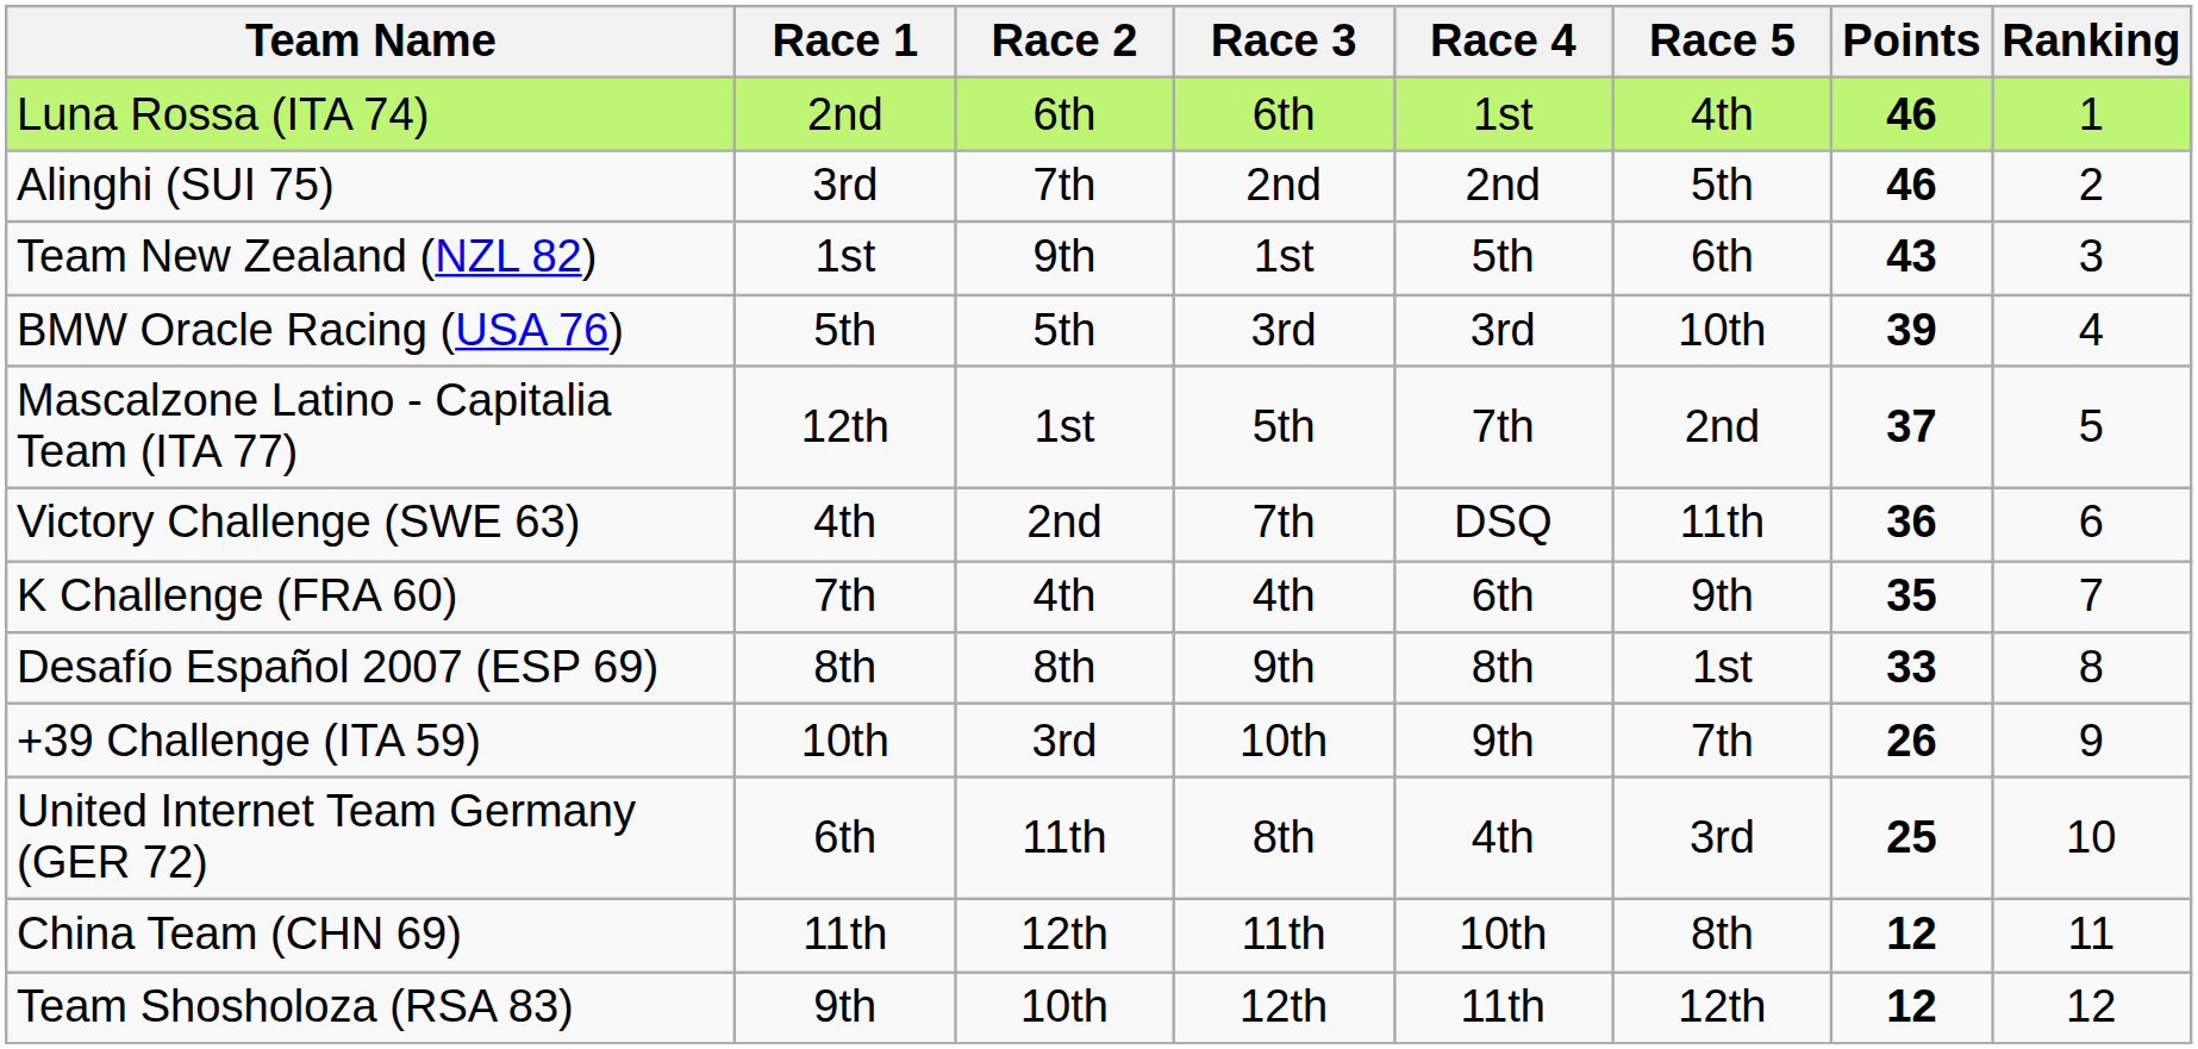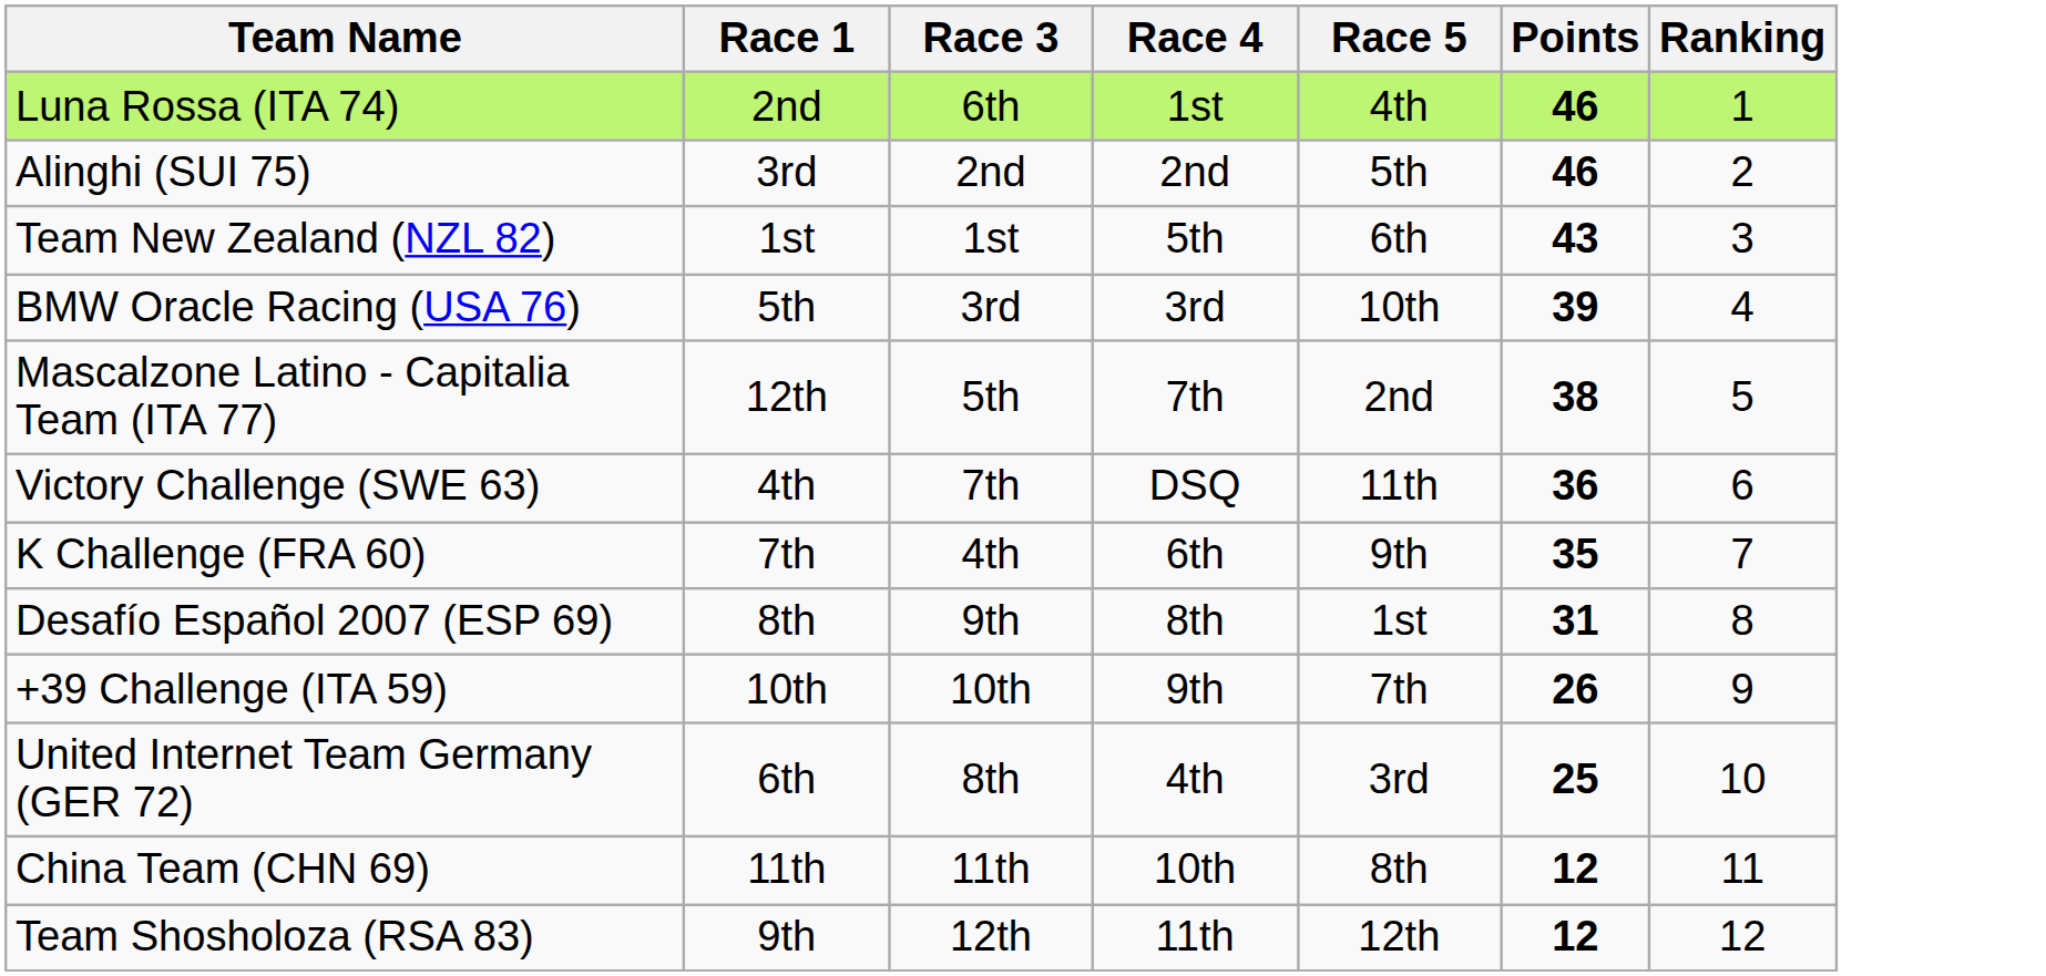- column: Race 2 | 6th | 7th | 9th | 5th | 1st | 2nd | 4th | 8th | 3rd | 11th | 12th | 10th
Mascalzone Latino - Capitalia Team (ITA 77) | Points: 37 -> 38
Desafío Español 2007 (ESP 69) | Points: 33 -> 31
